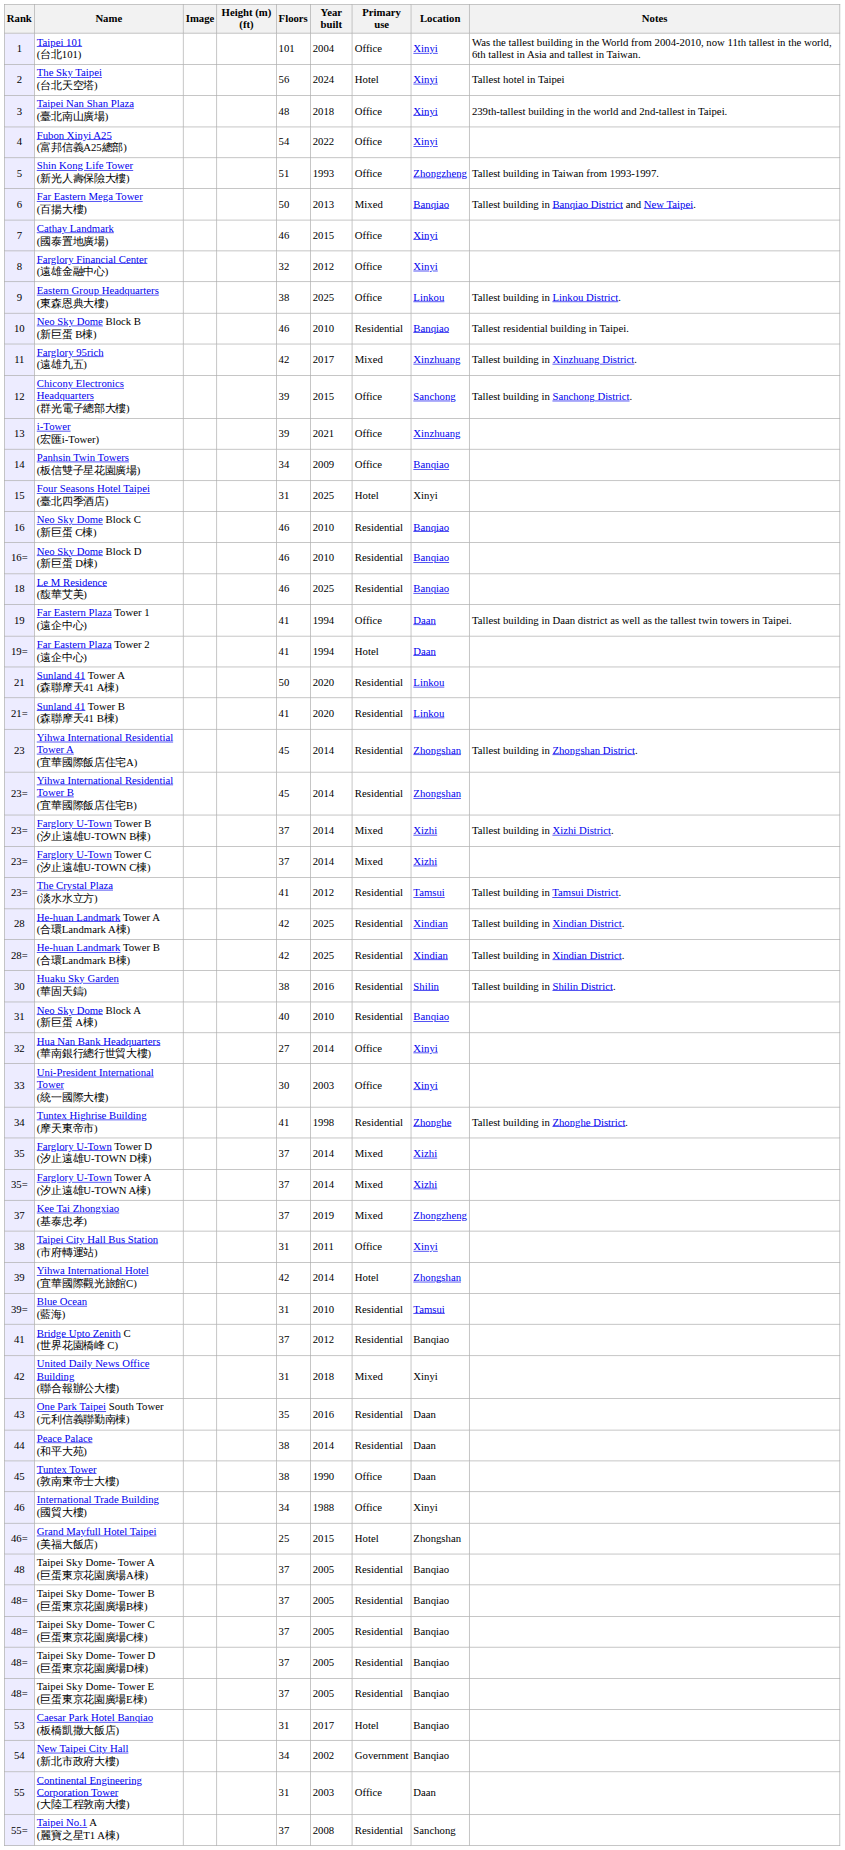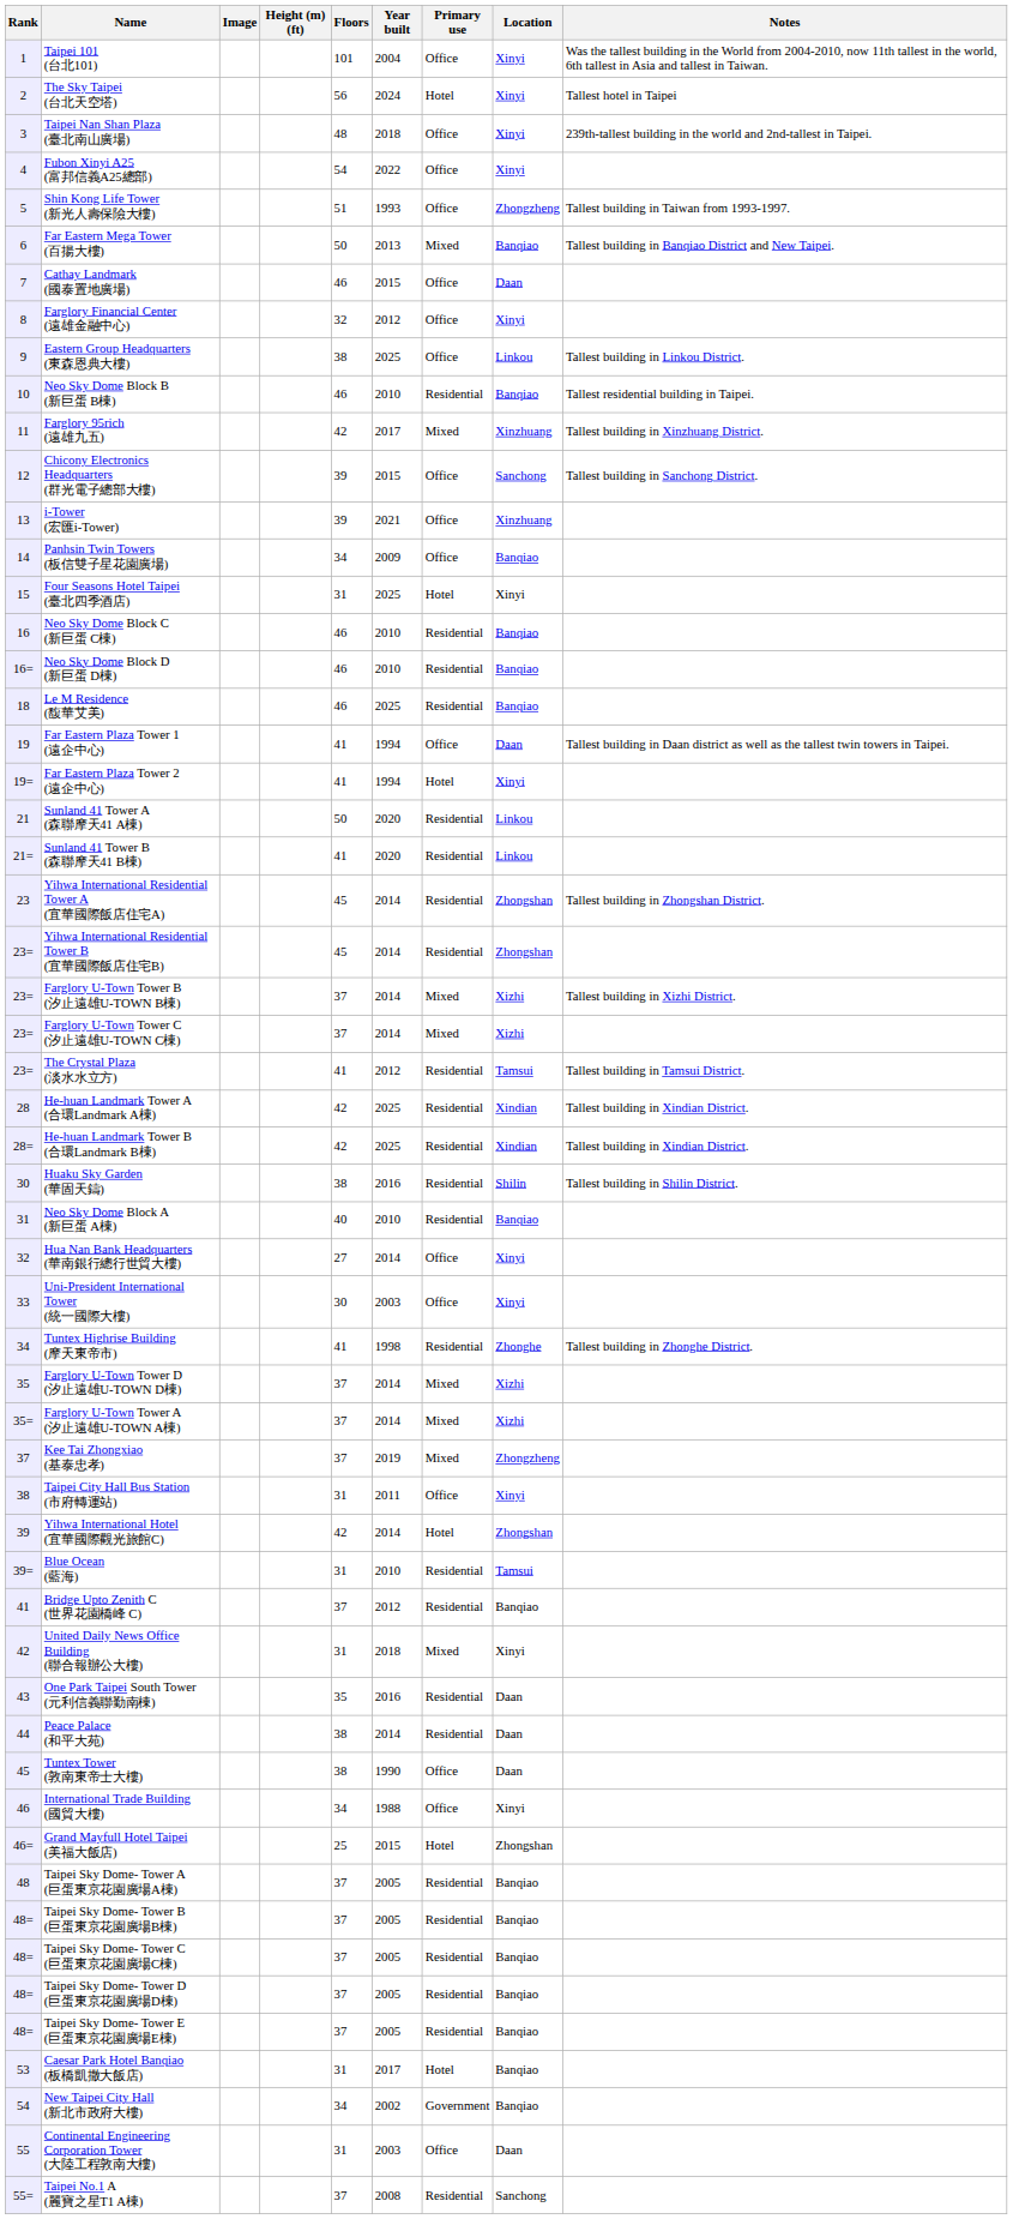Cathay Landmark (國泰置地廣場) | Location: Xinyi -> Daan
Far Eastern Plaza Tower 2 (遠企中心) | Location: Daan -> Xinyi
